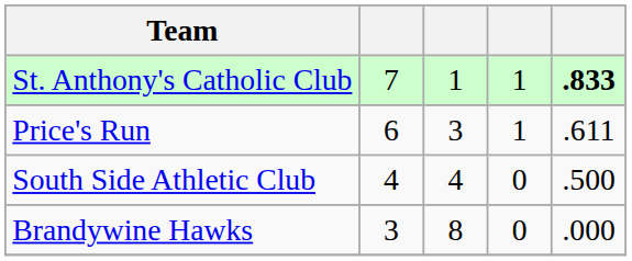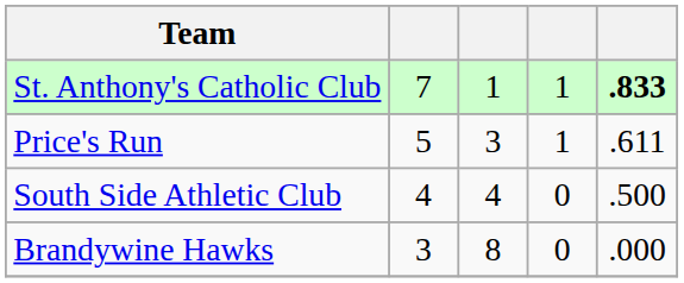Price's Run | column 2: 6 -> 5
